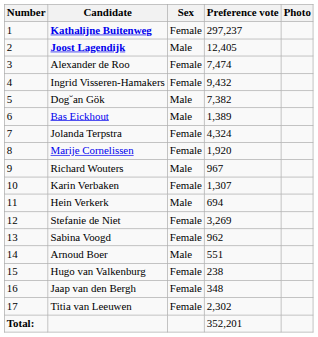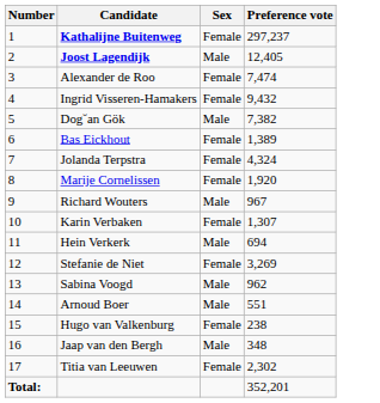- column: Photo
Bas Eickhout | Sex: Male -> Female
Sabina Voogd | Sex: Female -> Male
Jaap van den Bergh | Sex: Female -> Male
